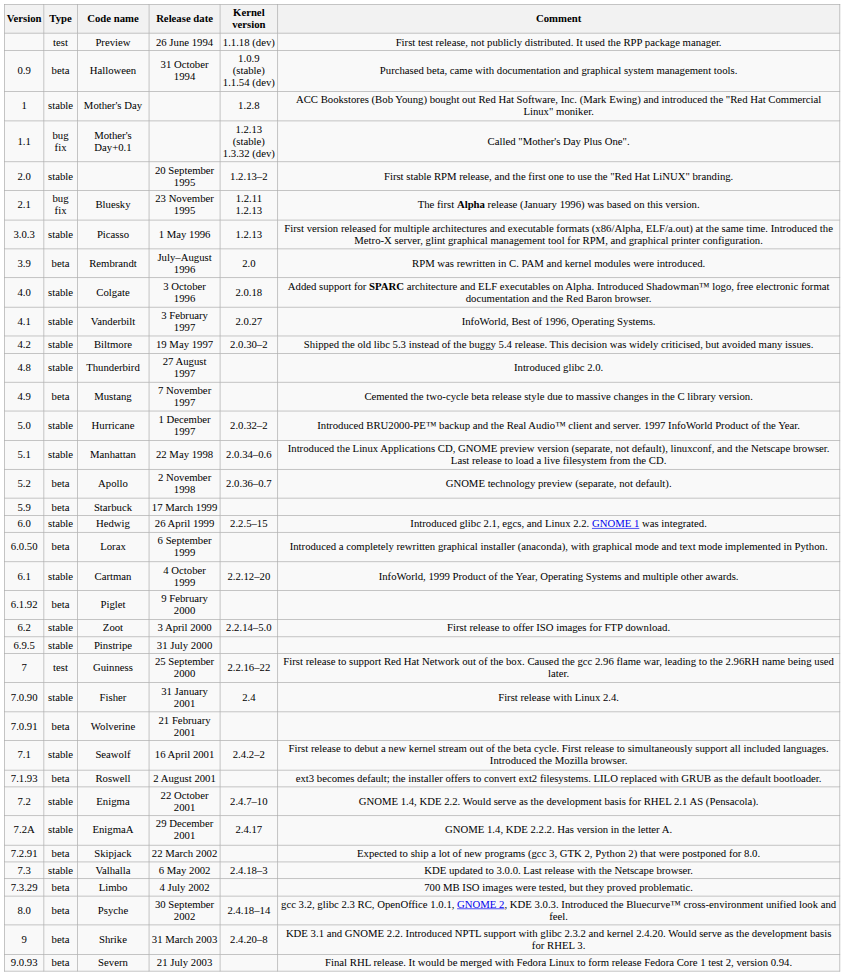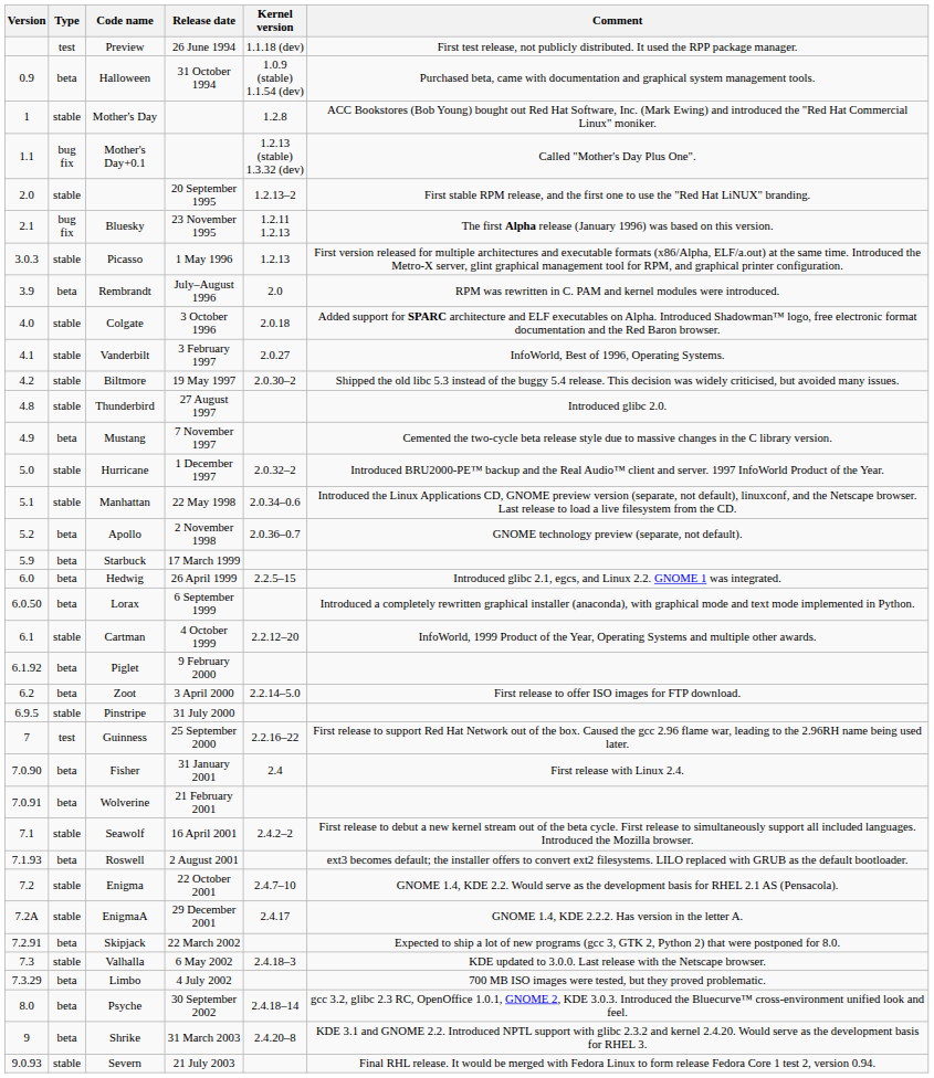Hedwig | Type: stable -> beta
Zoot | Type: stable -> beta
Fisher | Type: stable -> beta
Severn | Type: beta -> stable
